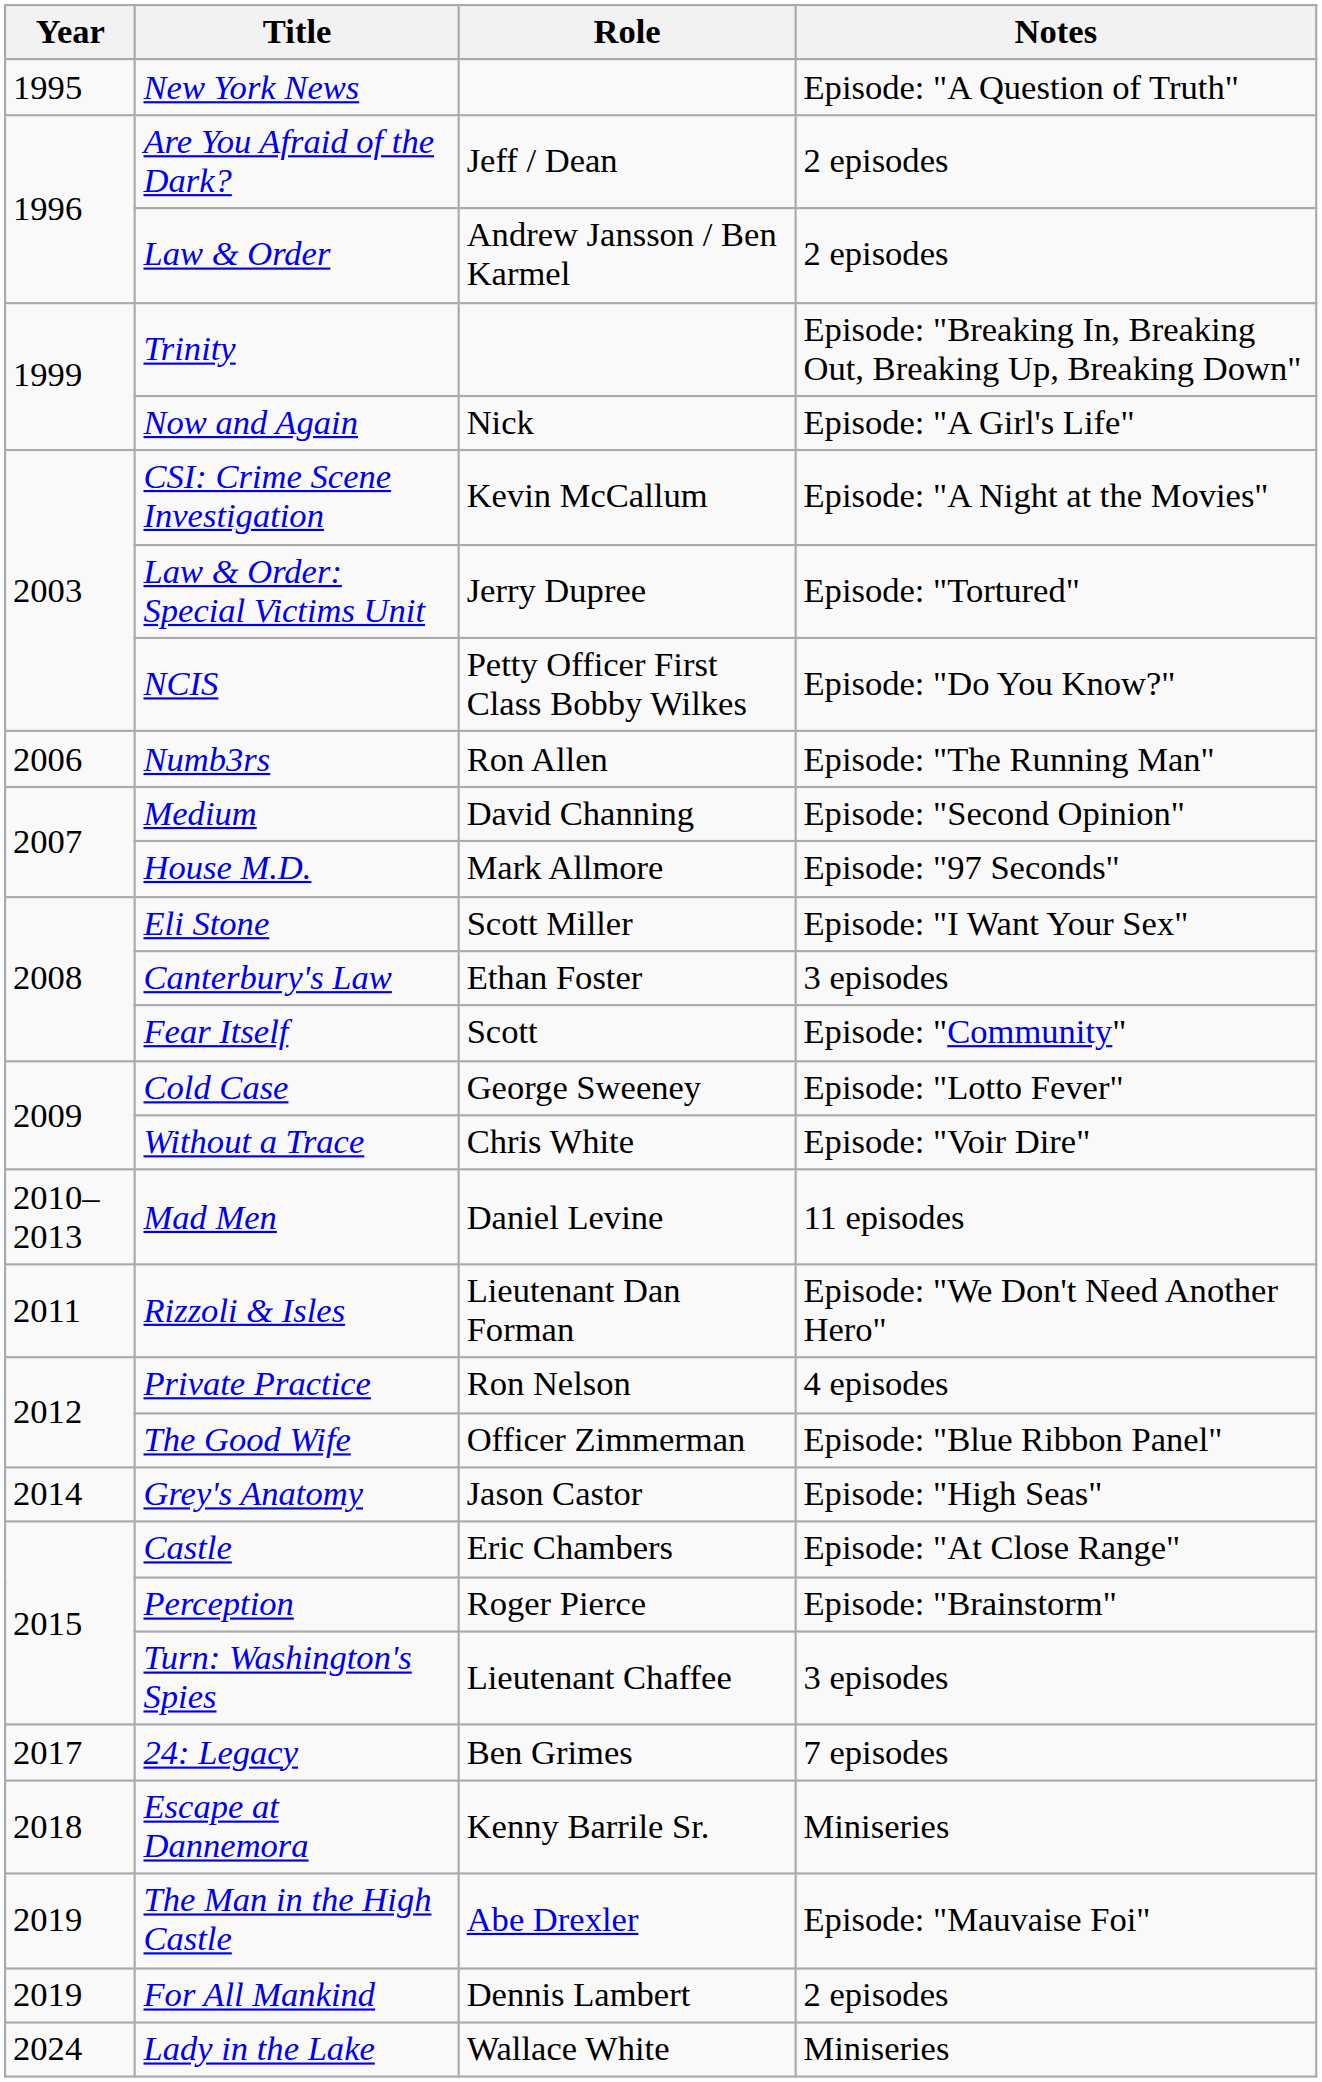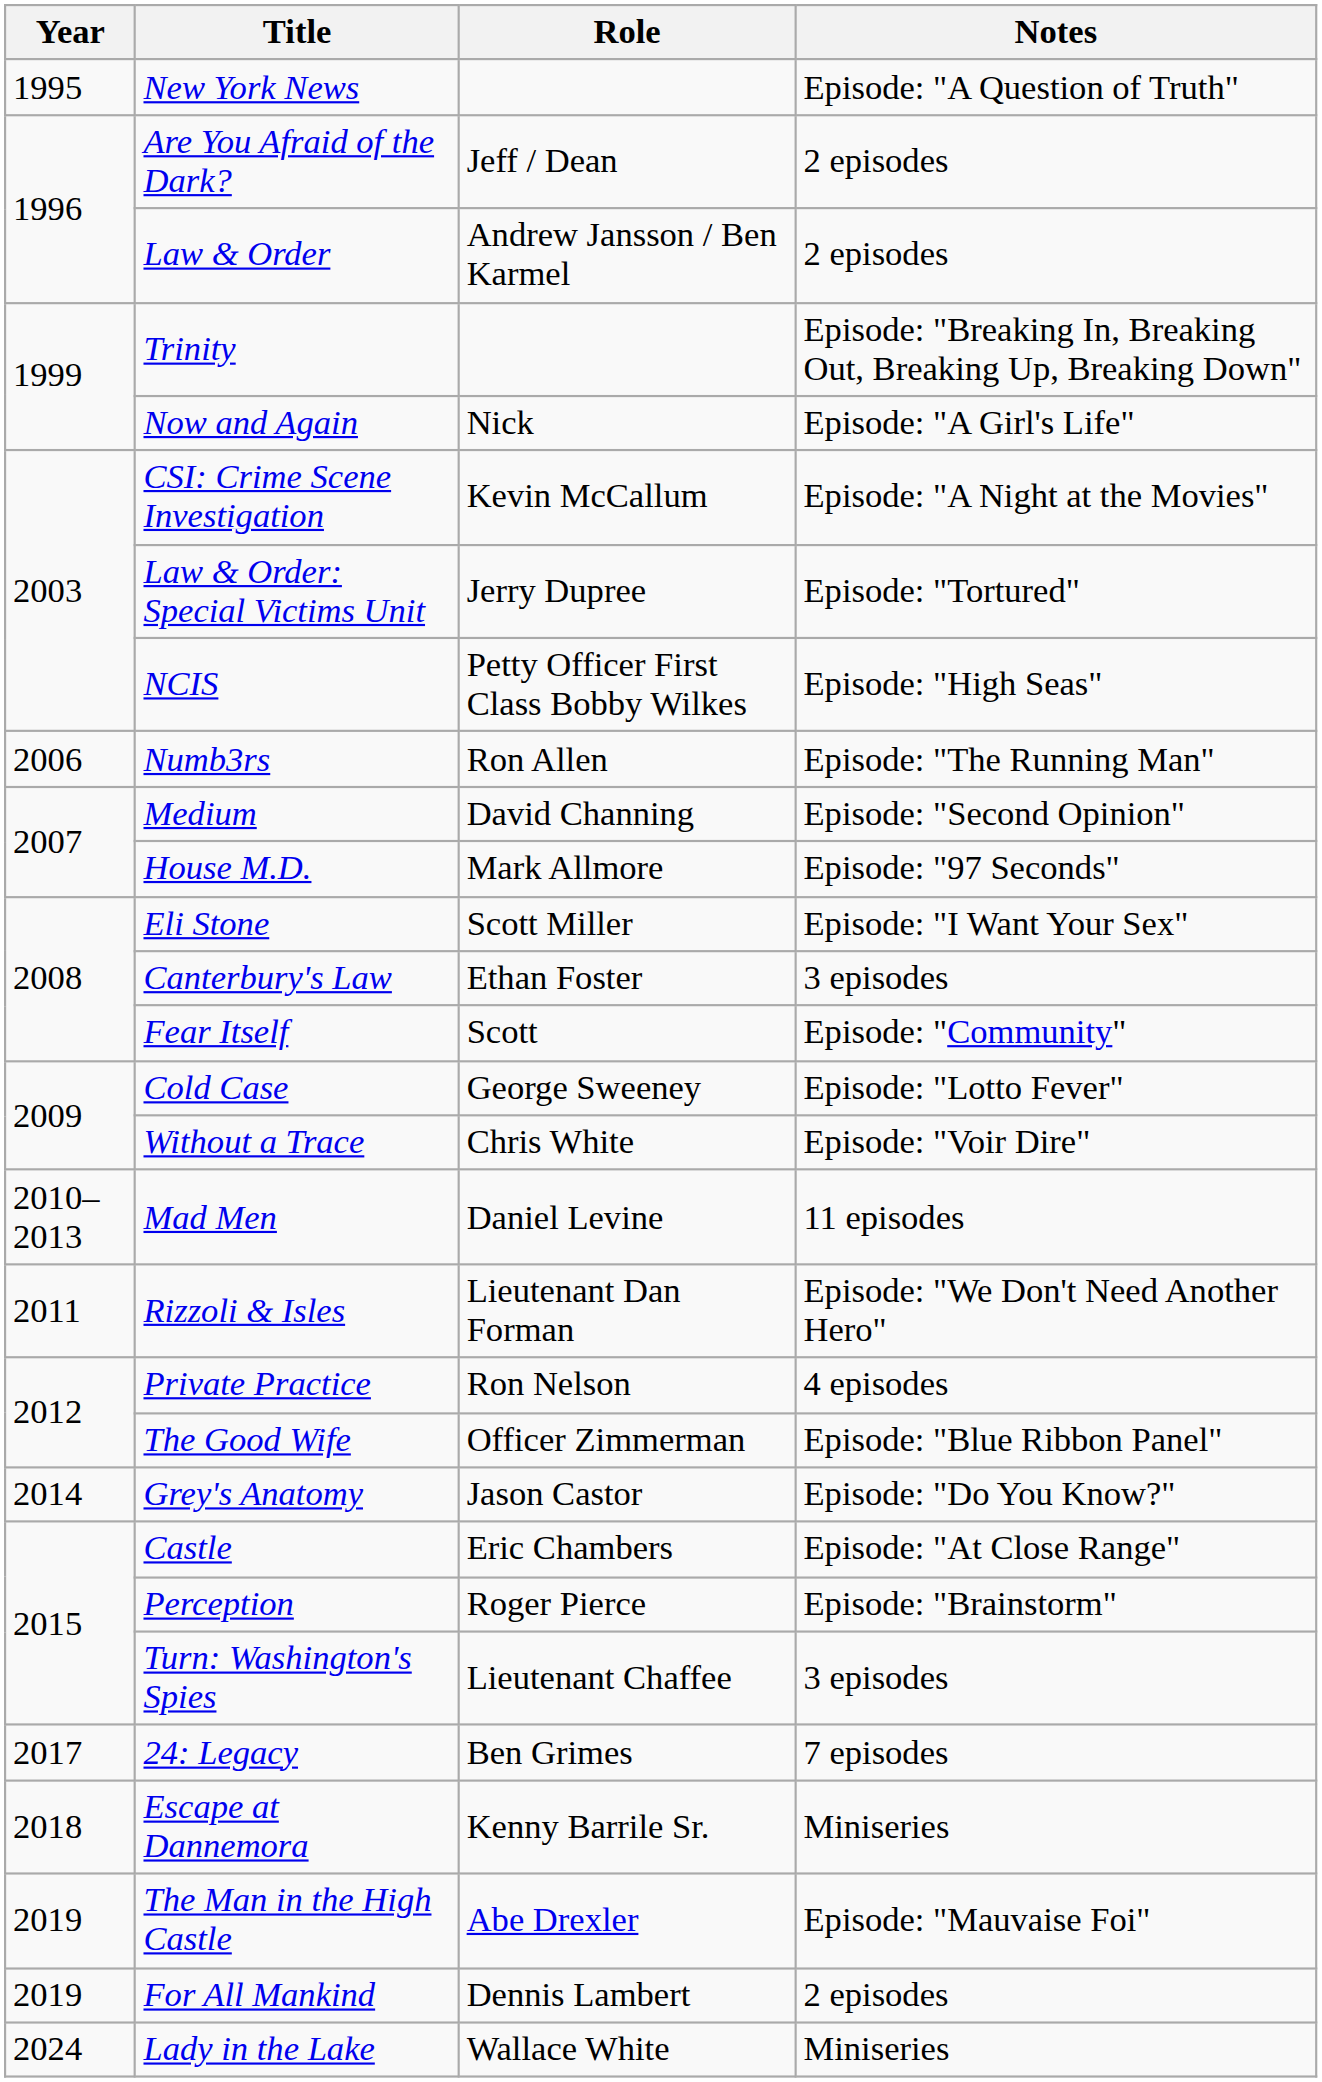NCIS | Notes: Episode: "Do You Know?" -> Episode: "High Seas"
Grey's Anatomy | Notes: Episode: "High Seas" -> Episode: "Do You Know?"
